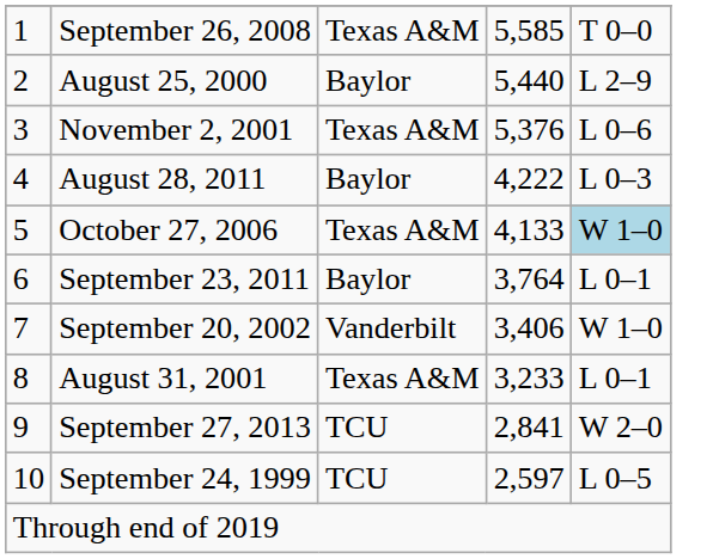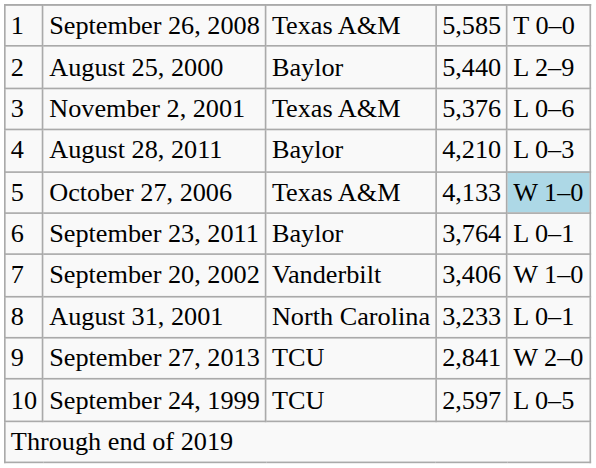August 28, 2011 | column 4: 4,222 -> 4,210
August 31, 2001 | column 3: Texas A&M -> North Carolina
